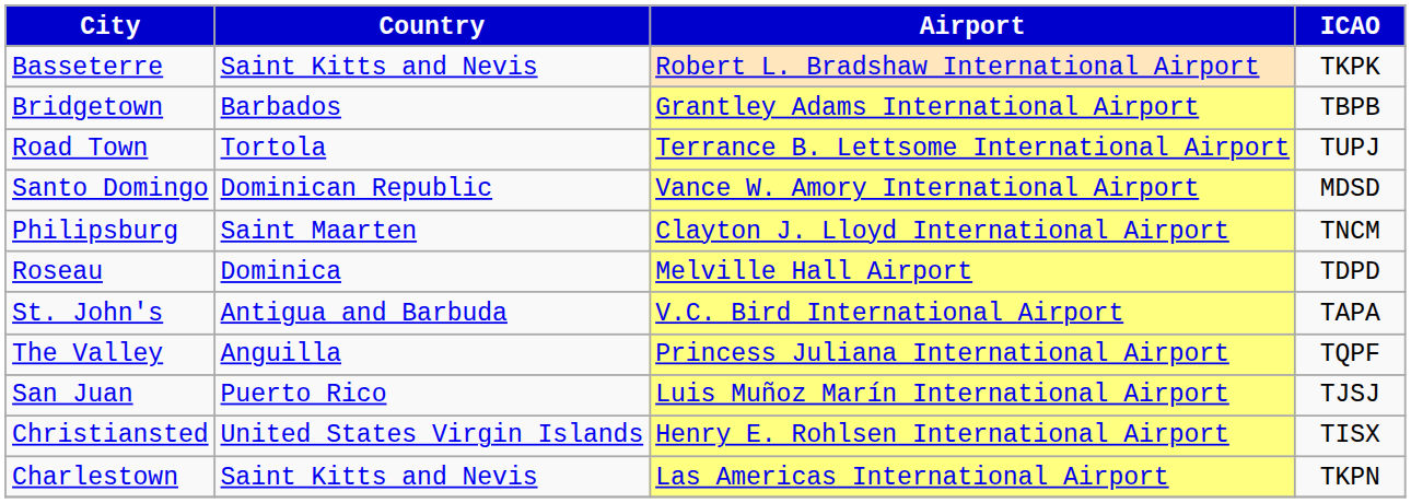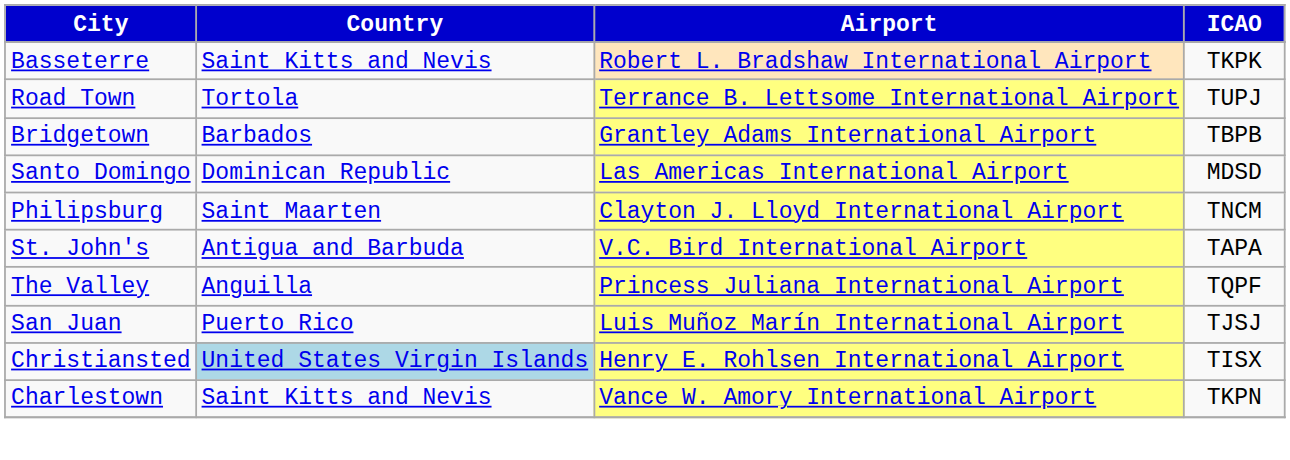rows swapped: Bridgetown <-> Road Town
Santo Domingo | Airport: Vance W. Amory International Airport -> Las Americas International Airport
- row: Roseau | Dominica | Melville Hall Airport | TDPD
Christiansted | Country: no background -> lightblue background
Charlestown | Airport: Las Americas International Airport -> Vance W. Amory International Airport
